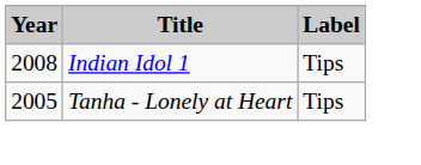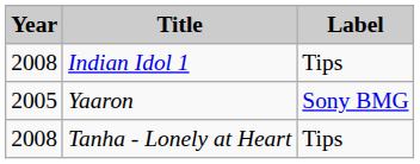+ row: 2005 | Yaaron | Sony BMG
Tanha - Lonely at Heart | Year: 2005 -> 2008
